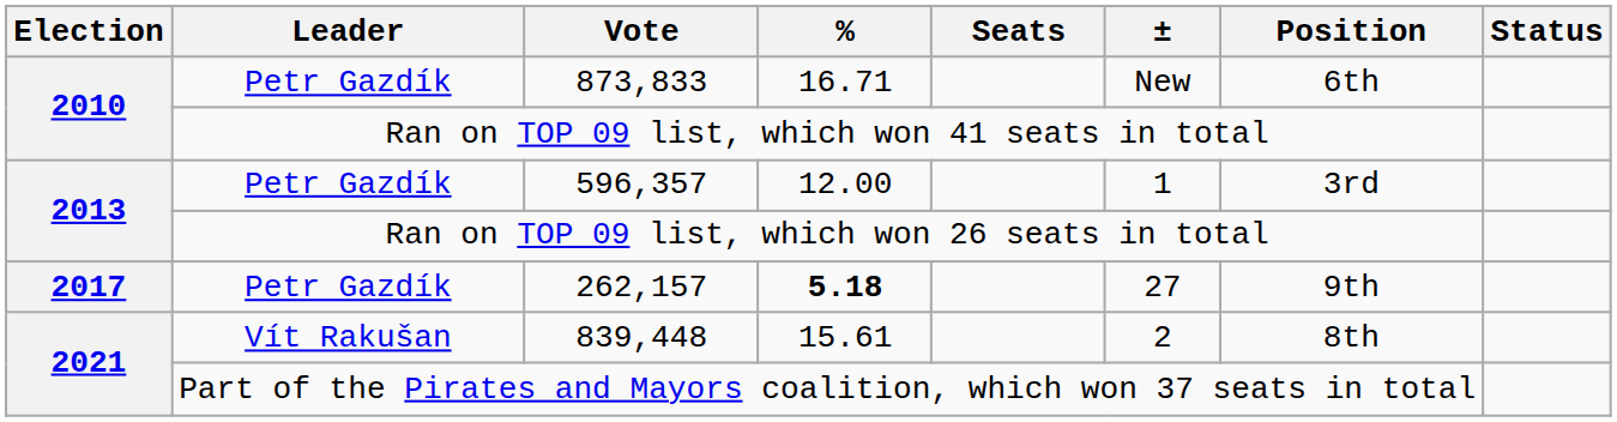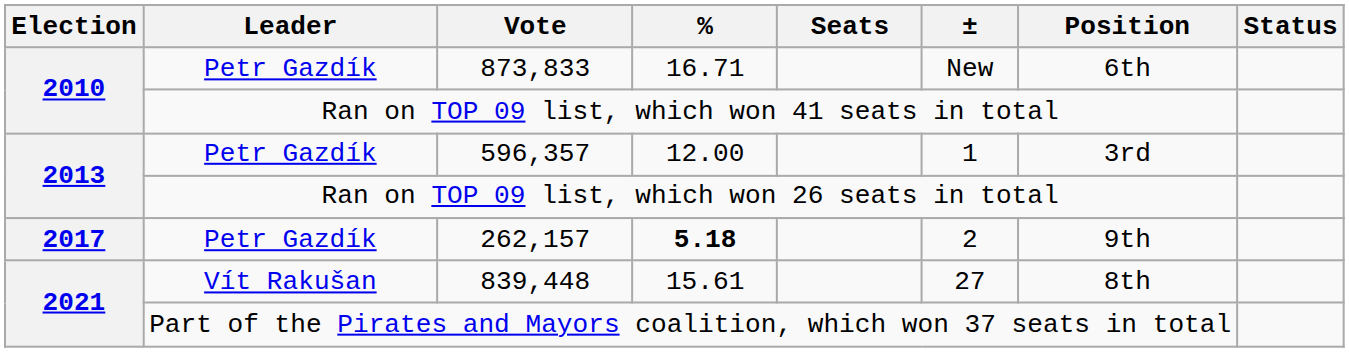262,157 | ±: 27 -> 2
839,448 | ±: 2 -> 27
